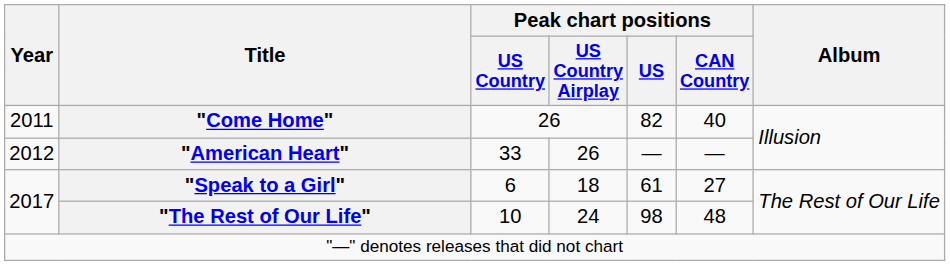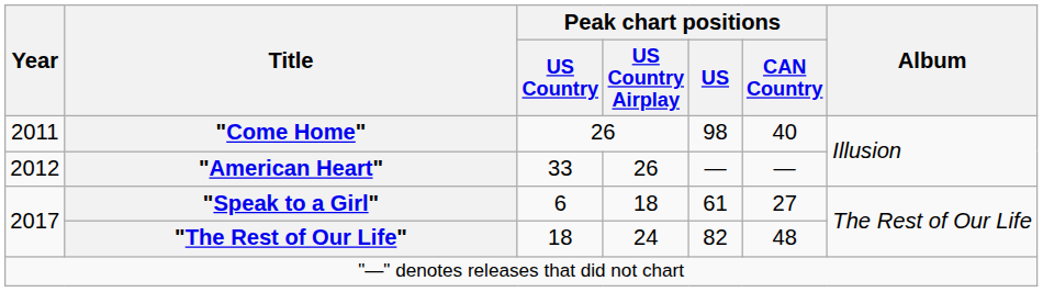"Come Home" | Peak chart positions / US: 82 -> 98
"The Rest of Our Life" | Peak chart positions / US Country: 10 -> 18
"The Rest of Our Life" | Peak chart positions / US: 98 -> 82
